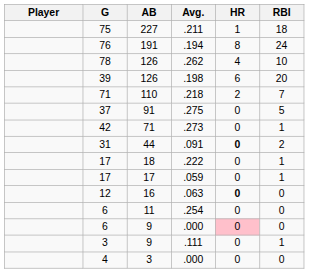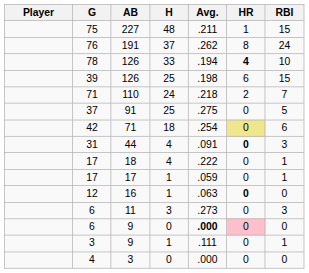+ column: H | 48 | 37 | 33 | 25 | 24 | 25 | 18 | 4 | 4 | 1 | 1 | 3 | 0 | 1 | 0
75 | RBI: 18 -> 15
76 | Avg.: .194 -> .262
78 | Avg.: .262 -> .194
78 | HR: normal -> bold
39 | RBI: 20 -> 15
42 | Avg.: .273 -> .254
42 | HR: no background -> khaki background
42 | RBI: 1 -> 6
31 | RBI: 2 -> 3
6 / 11 | Avg.: .254 -> .273
6 / 11 | RBI: 0 -> 3
6 / 9 | Avg.: normal -> bold
